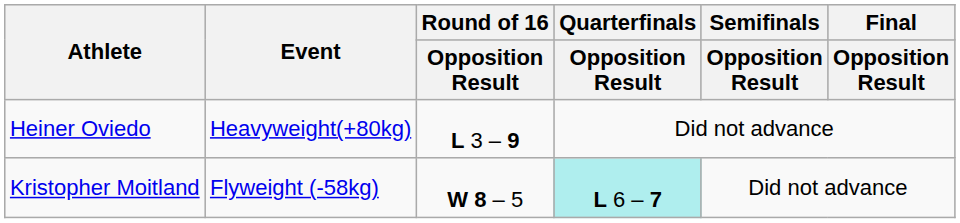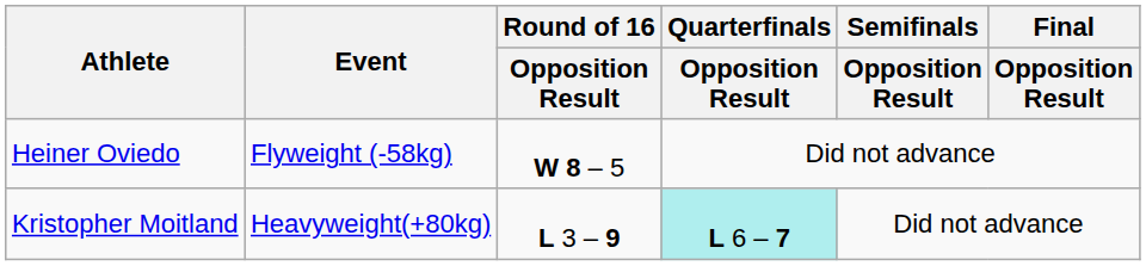Heiner Oviedo | Event: Heavyweight(+80kg) -> Flyweight (-58kg)
Heiner Oviedo | Round of 16 / Opposition Result: L 3 – 9 -> W 8 – 5
Kristopher Moitland | Event: Flyweight (-58kg) -> Heavyweight(+80kg)
Kristopher Moitland | Round of 16 / Opposition Result: W 8 – 5 -> L 3 – 9
